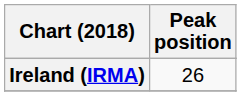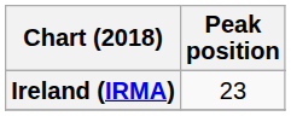Ireland (IRMA) | Peak position: 26 -> 23
